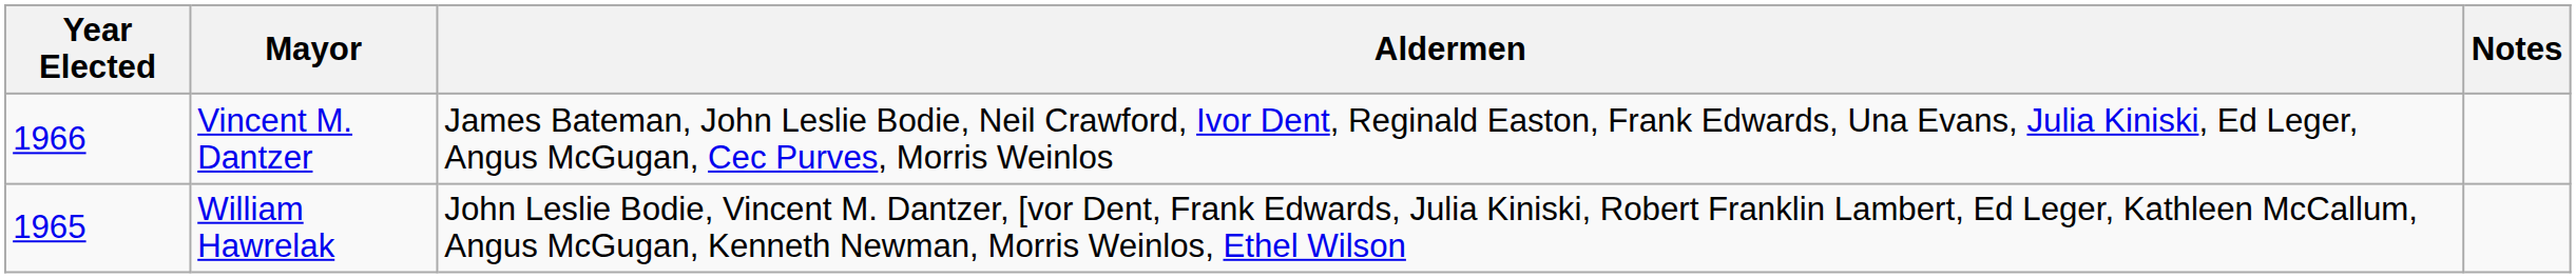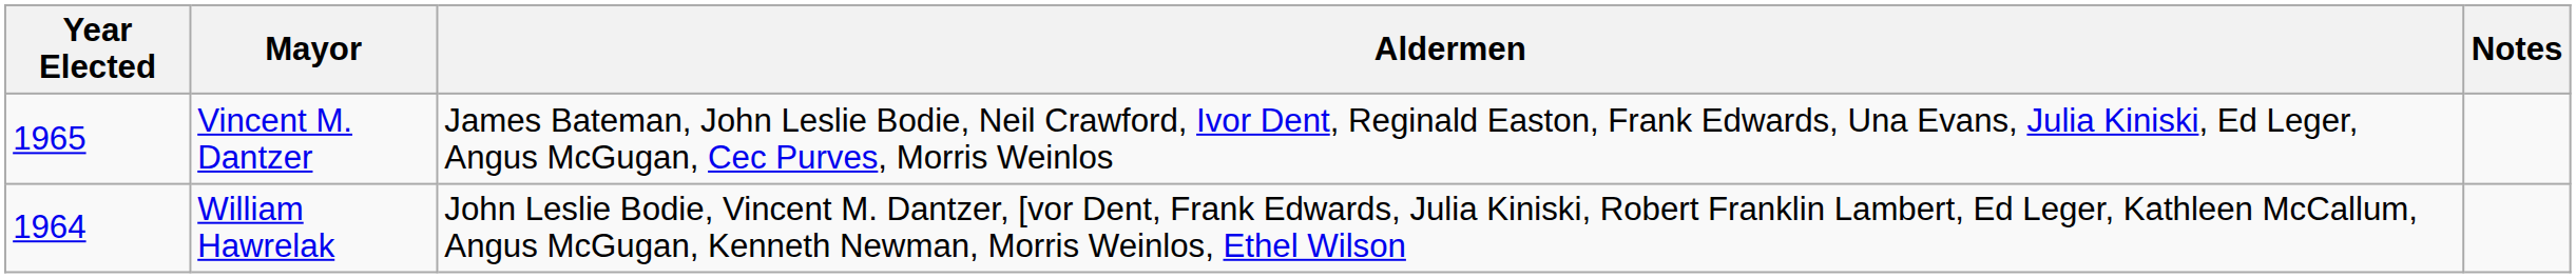Vincent M. Dantzer | Year Elected: 1966 -> 1965
William Hawrelak | Year Elected: 1965 -> 1964
